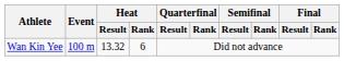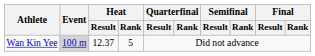Wan Kin Yee | Event: no background -> lightgrey background
Wan Kin Yee | Heat / Result: 13.32 -> 12.37
Wan Kin Yee | Heat / Rank: 6 -> 5
